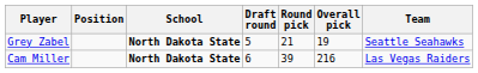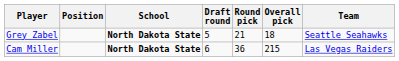Grey Zabel | Overall pick: 19 -> 18
Cam Miller | Round pick: 39 -> 36
Cam Miller | Overall pick: 216 -> 215
